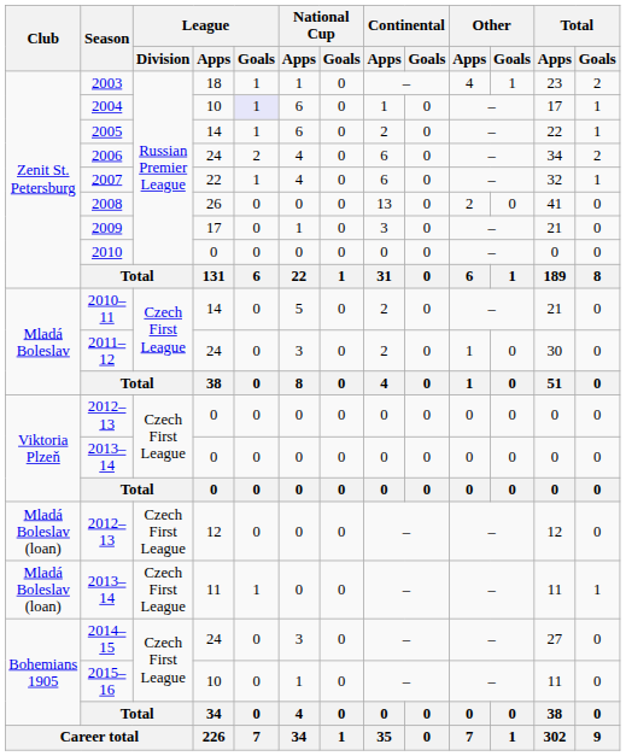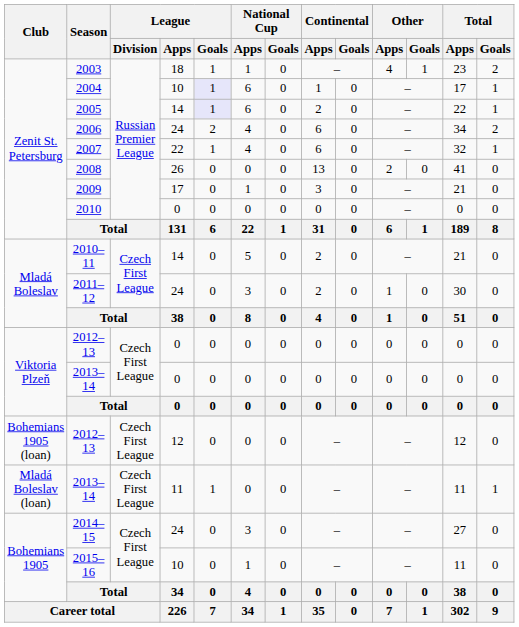2005 | League / Goals: no background -> lavender background
2012–13 / 12 | Club: Mladá Boleslav (loan) -> Bohemians 1905 (loan)
